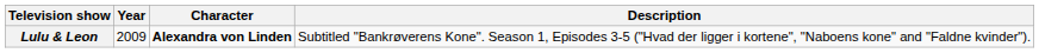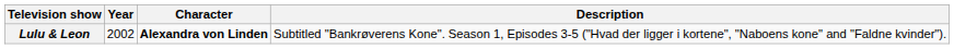Lulu & Leon | Year: 2009 -> 2002
